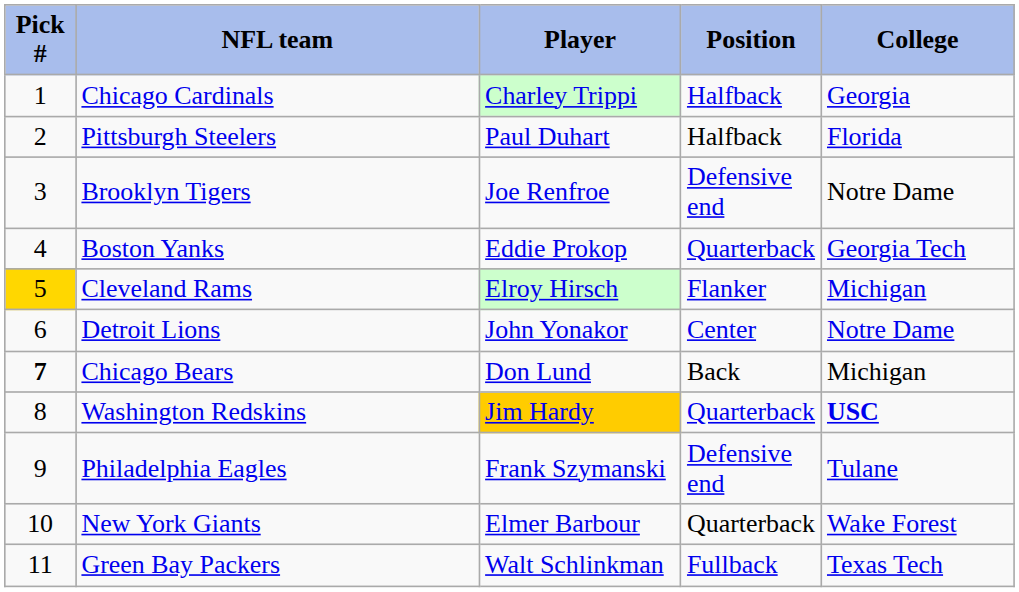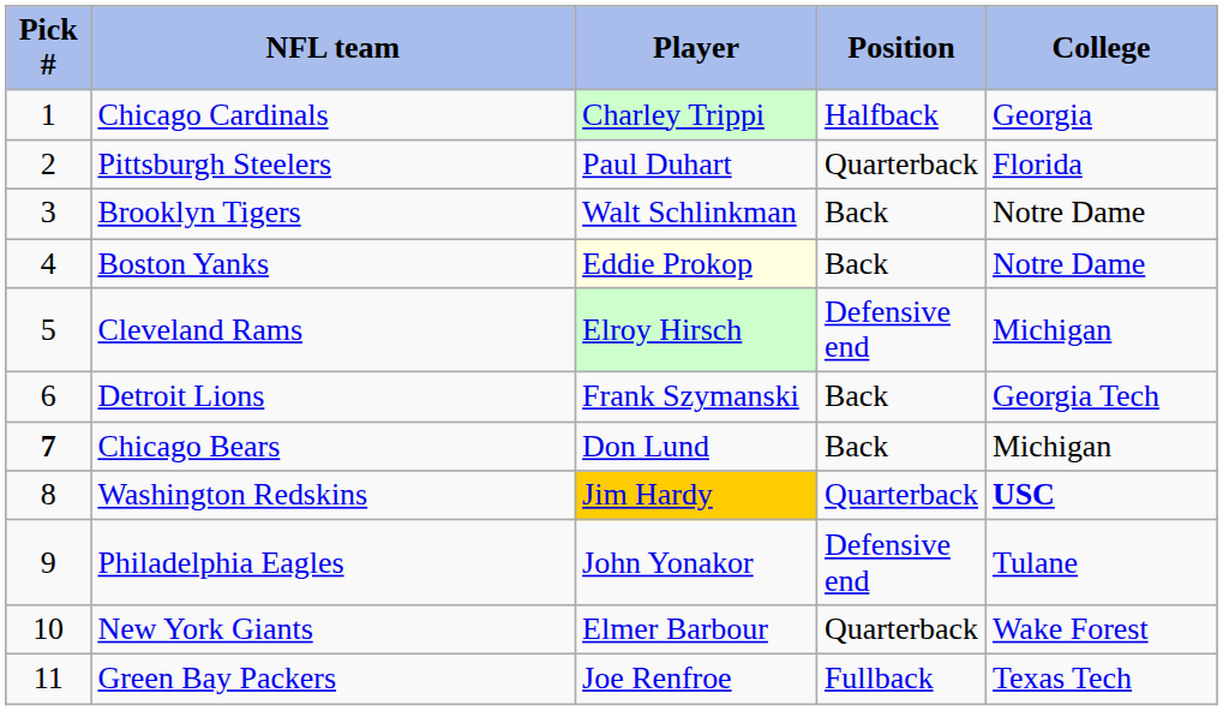Pittsburgh Steelers | Position: Halfback -> Quarterback
Brooklyn Tigers | Player: Joe Renfroe -> Walt Schlinkman
Brooklyn Tigers | Position: Defensive end -> Back
Boston Yanks | Player: no background -> lightyellow background
Boston Yanks | Position: Quarterback -> Back
Boston Yanks | College: Georgia Tech -> Notre Dame
Cleveland Rams | Pick #: gold background -> no background
Cleveland Rams | Position: Flanker -> Defensive end
Detroit Lions | Player: John Yonakor -> Frank Szymanski
Detroit Lions | Position: Center -> Back
Detroit Lions | College: Notre Dame -> Georgia Tech
Philadelphia Eagles | Player: Frank Szymanski -> John Yonakor
Green Bay Packers | Player: Walt Schlinkman -> Joe Renfroe
